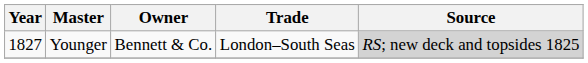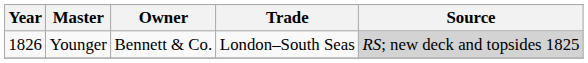Younger | Year: 1827 -> 1826
